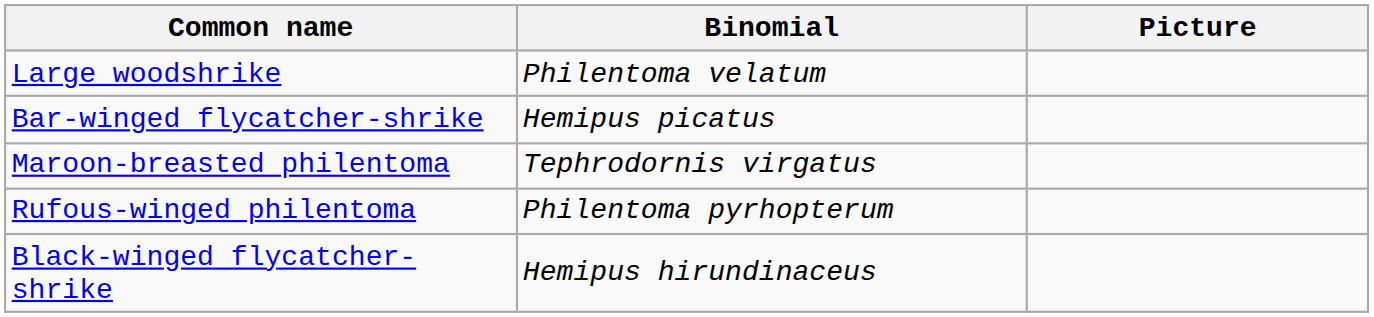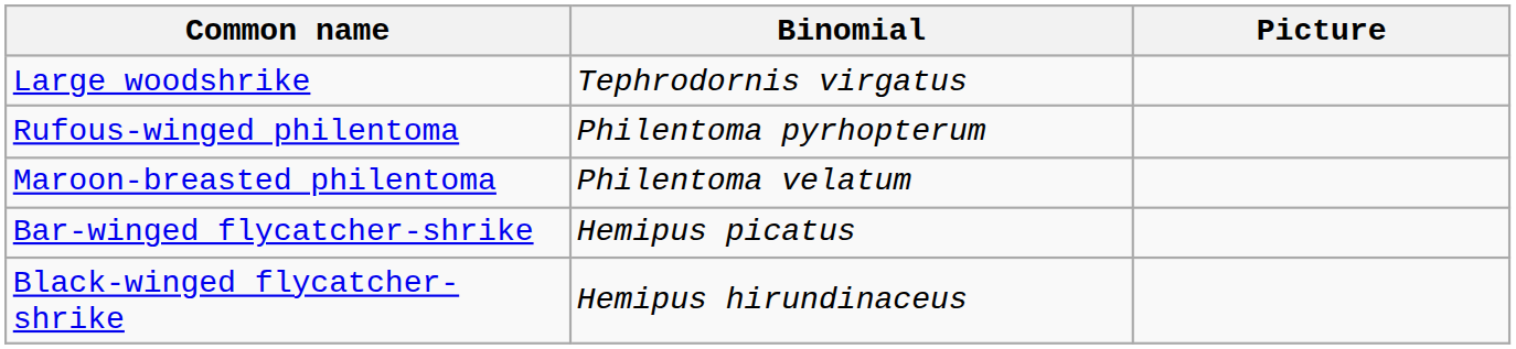Large woodshrike | Binomial: Philentoma velatum -> Tephrodornis virgatus
rows swapped: Rufous-winged philentoma <-> Bar-winged flycatcher-shrike
Maroon-breasted philentoma | Binomial: Tephrodornis virgatus -> Philentoma velatum
